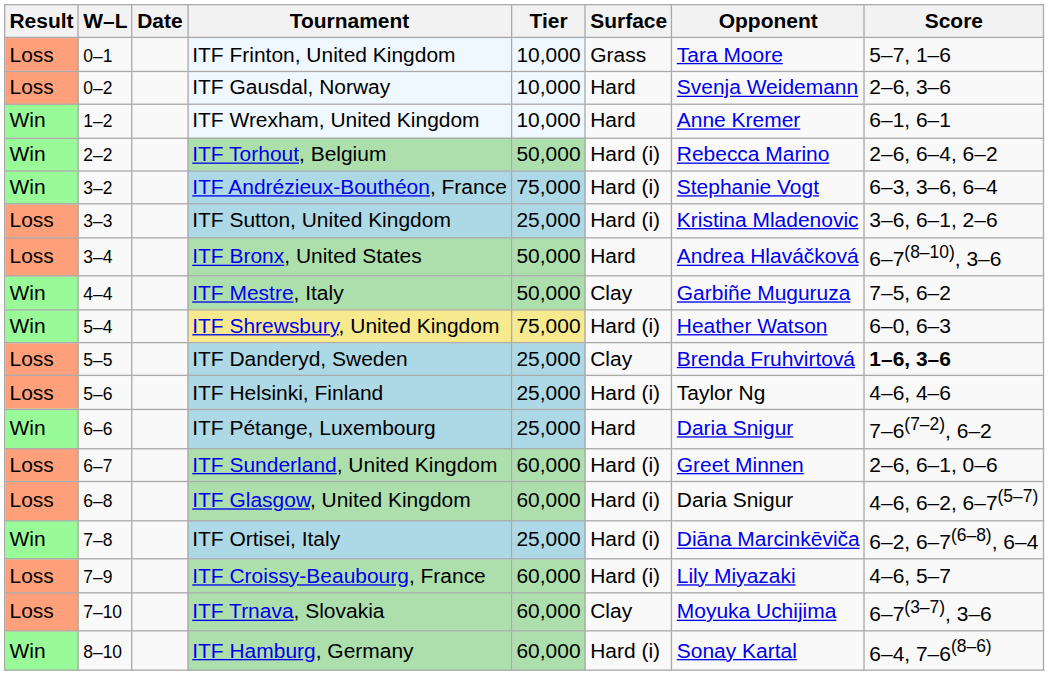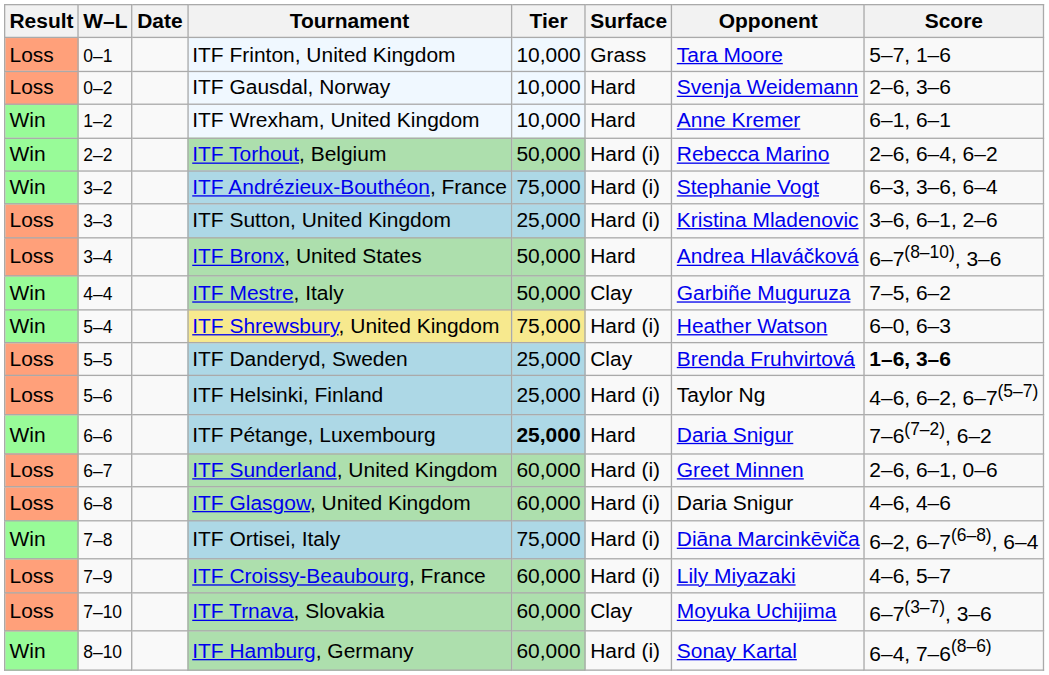ITF Helsinki, Finland | Score: 4–6, 4–6 -> 4–6, 6–2, 6–7(5–7)
ITF Pétange, Luxembourg | Tier: normal -> bold
ITF Glasgow, United Kingdom | Score: 4–6, 6–2, 6–7(5–7) -> 4–6, 4–6
ITF Ortisei, Italy | Tier: 25,000 -> 75,000
